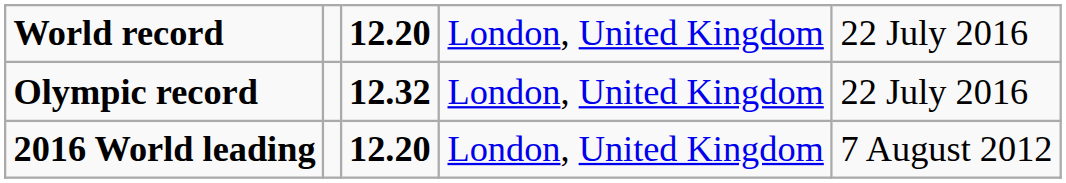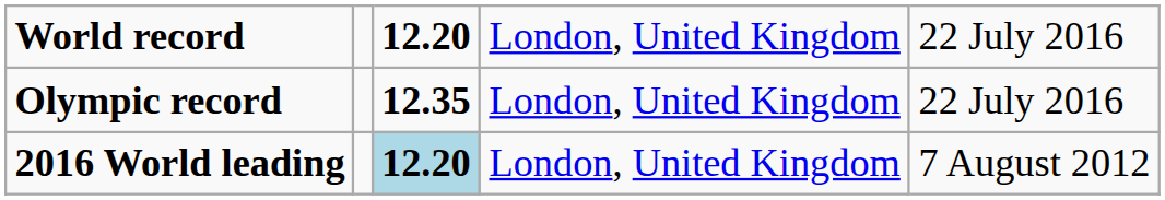Olympic record | column 3: 12.32 -> 12.35
2016 World leading | column 3: no background -> lightblue background
